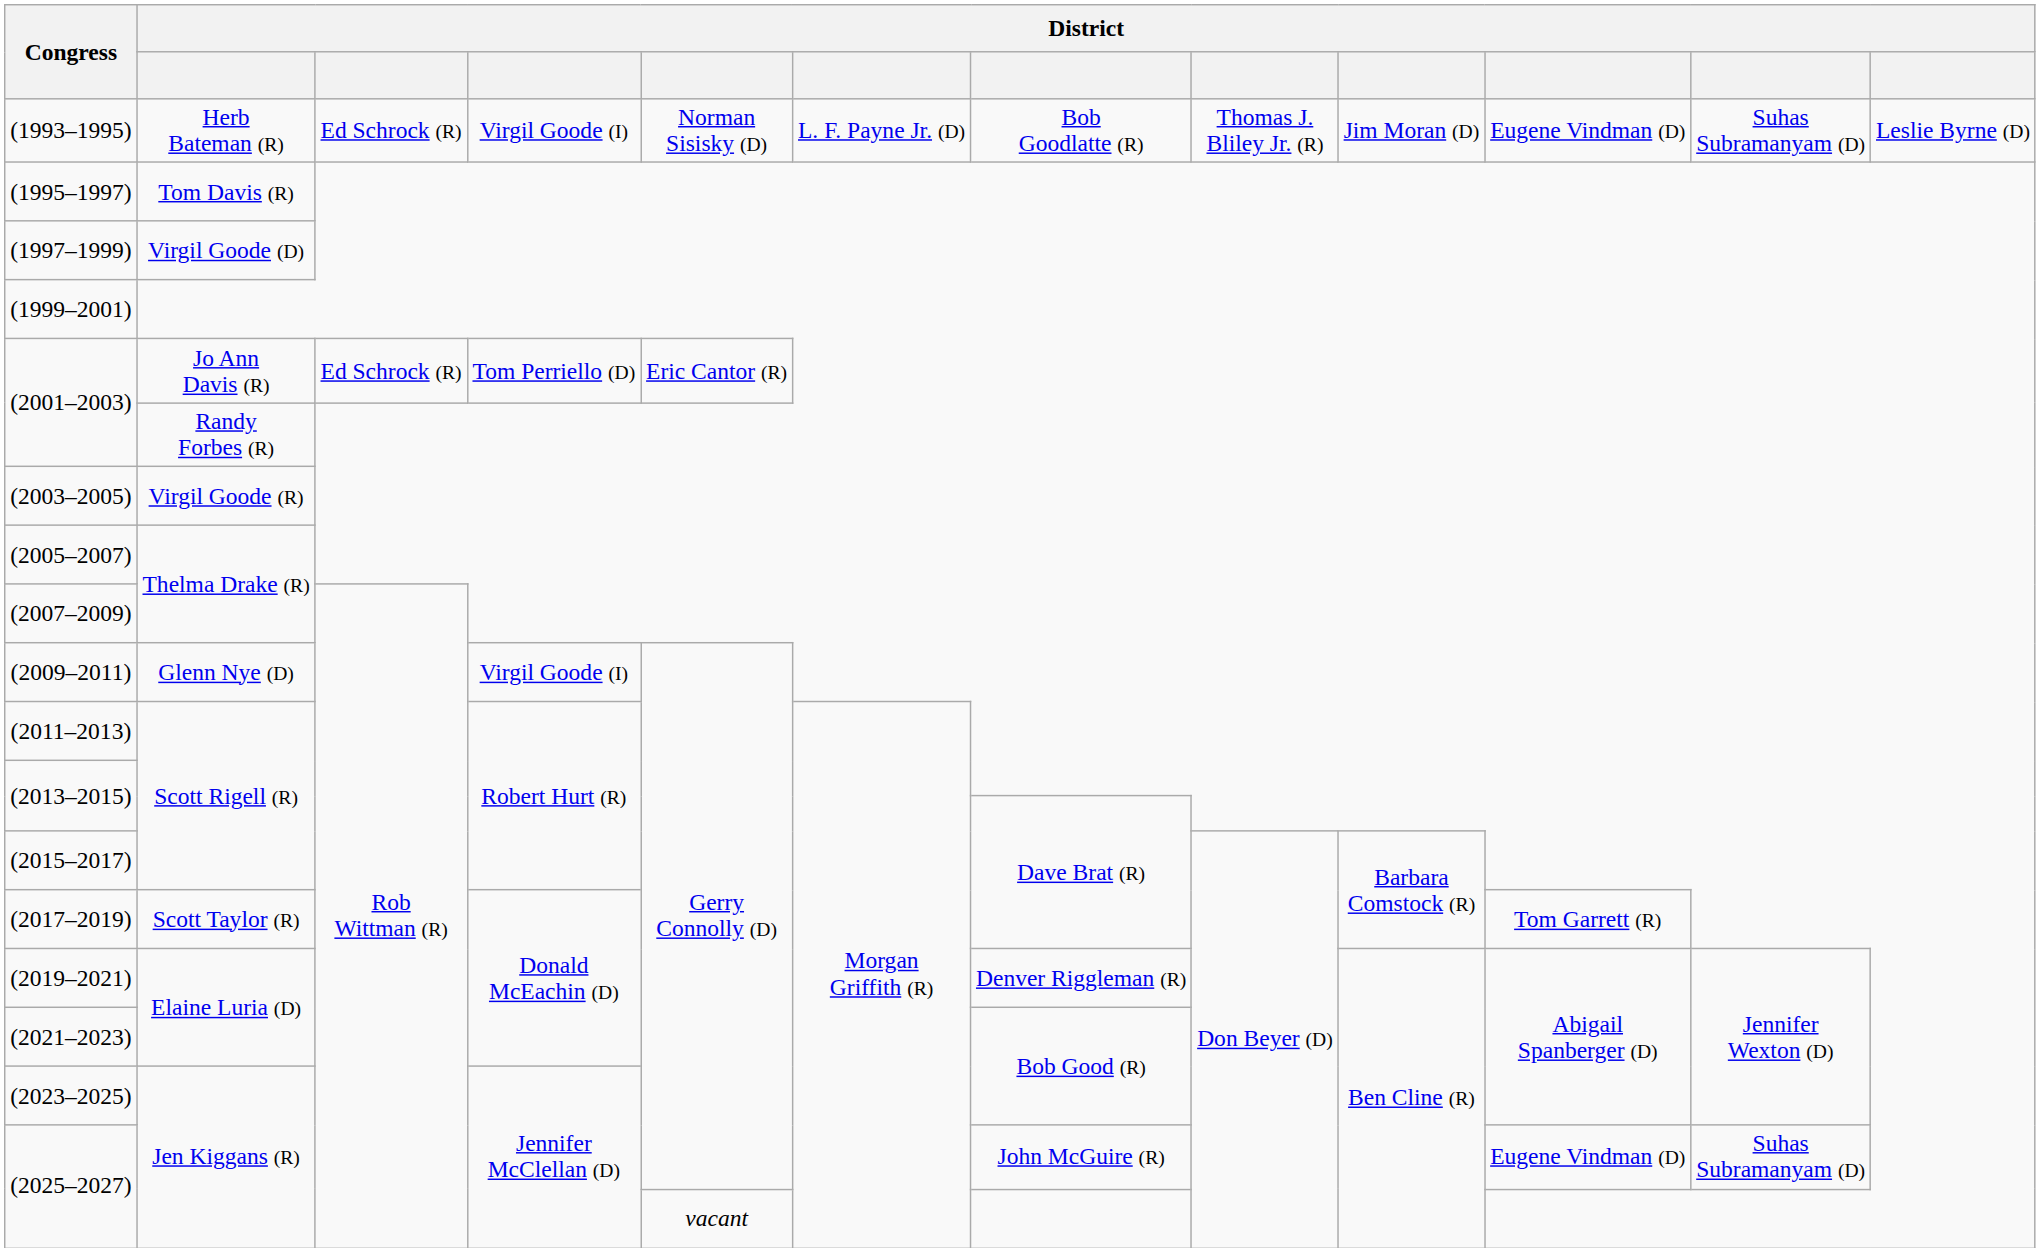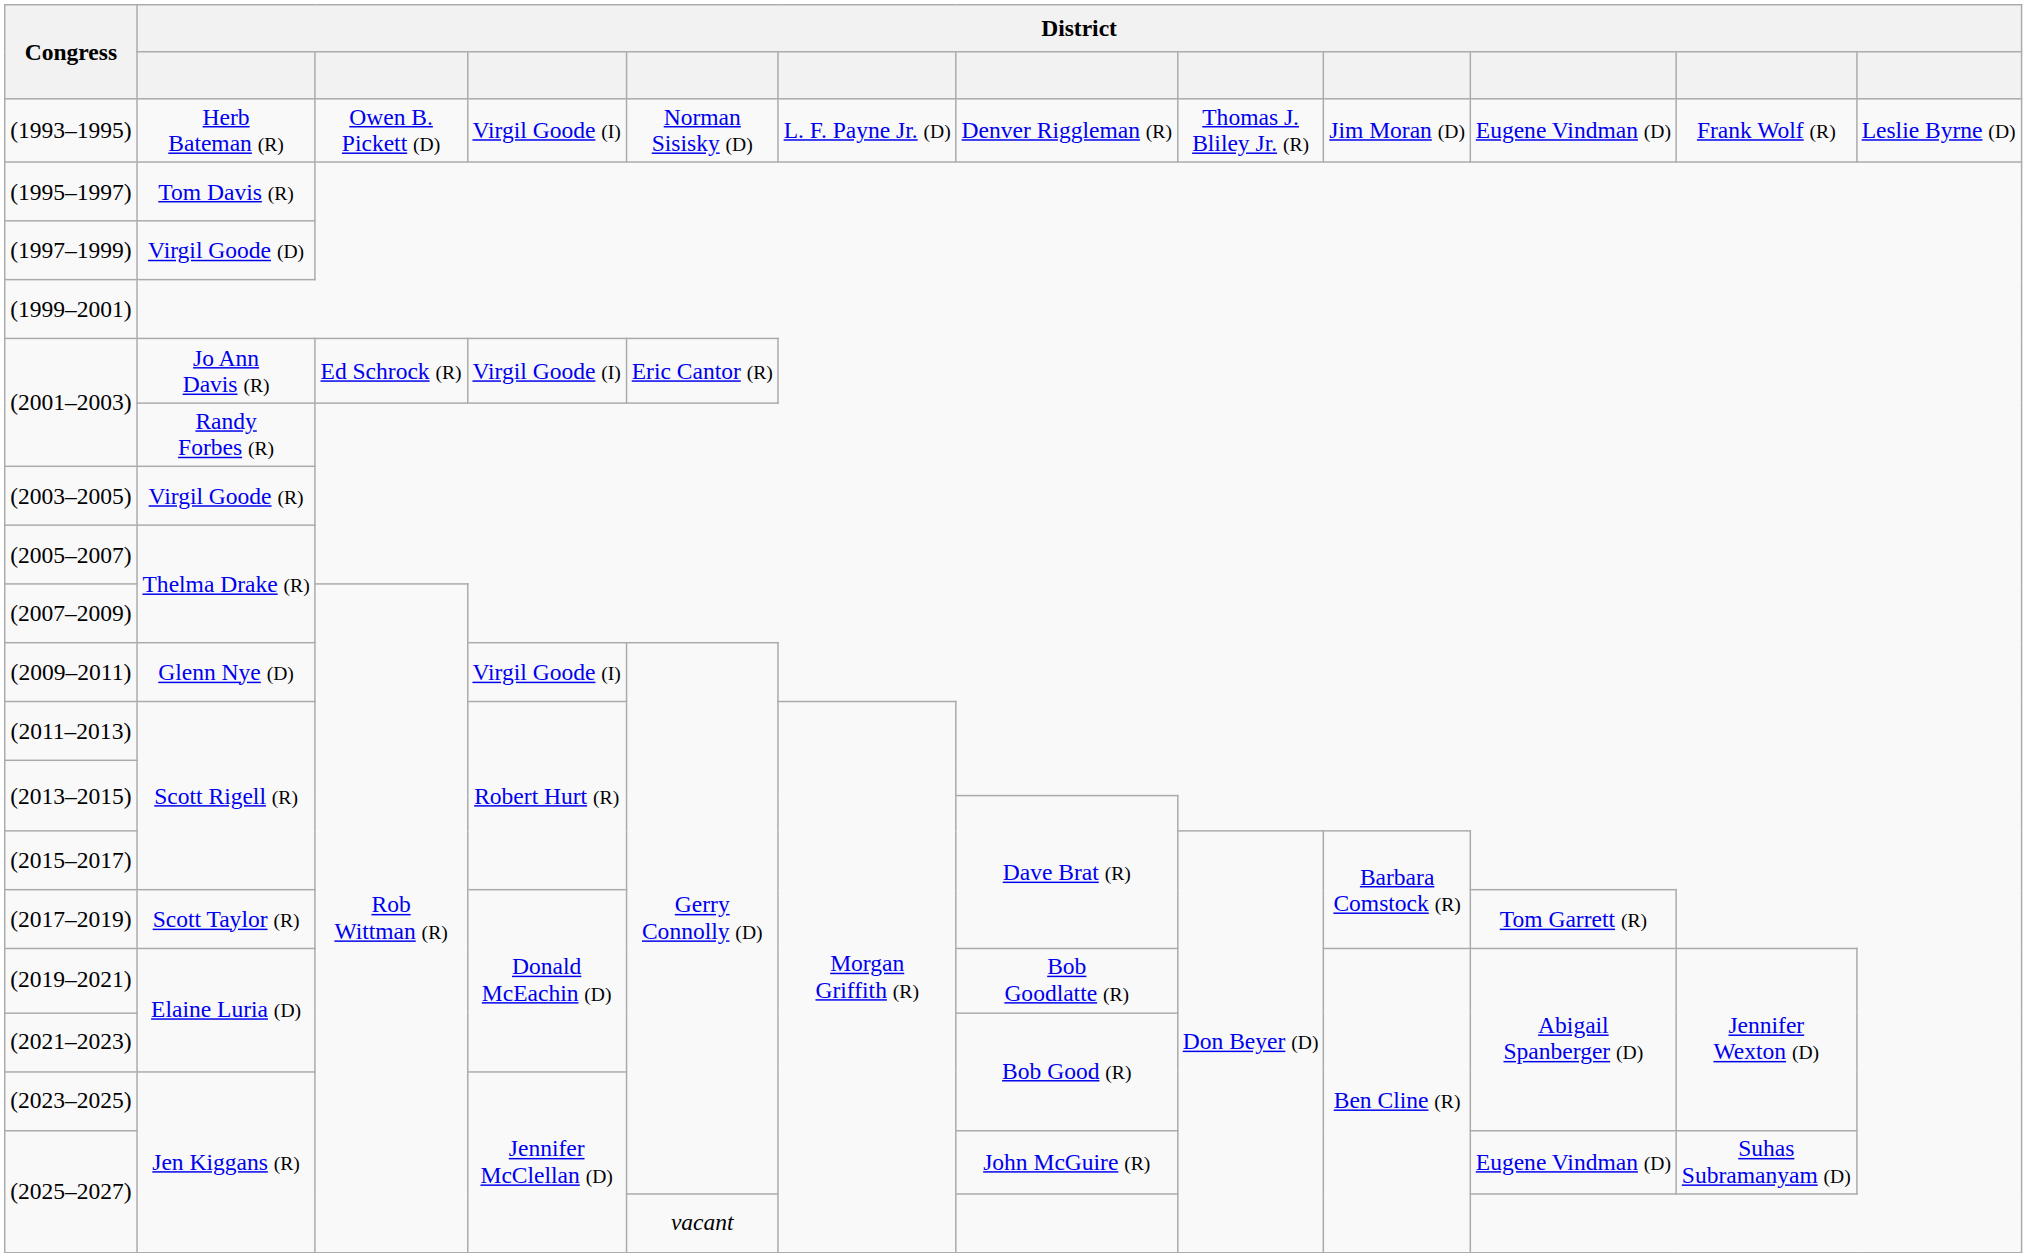(1993–1995) | column 3: Ed Schrock (R) -> Owen B. Pickett (D)
(1993–1995) | column 7: Bob Goodlatte (R) -> Denver Riggleman (R)
(1993–1995) | column 11: Suhas Subramanyam (D) -> Frank Wolf (R)
(2001–2003) / Jo Ann Davis (R) | column 4: Tom Perriello (D) -> Virgil Goode (I)
(2019–2021) | column 7: Denver Riggleman (R) -> Bob Goodlatte (R)
